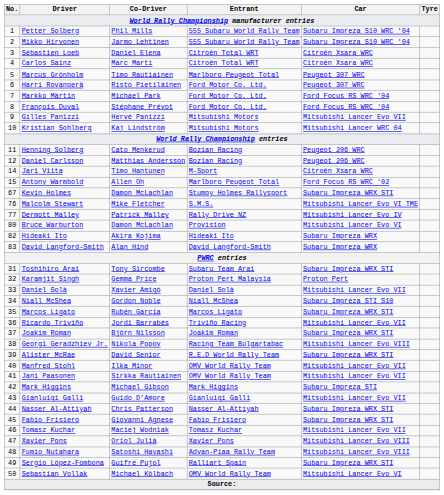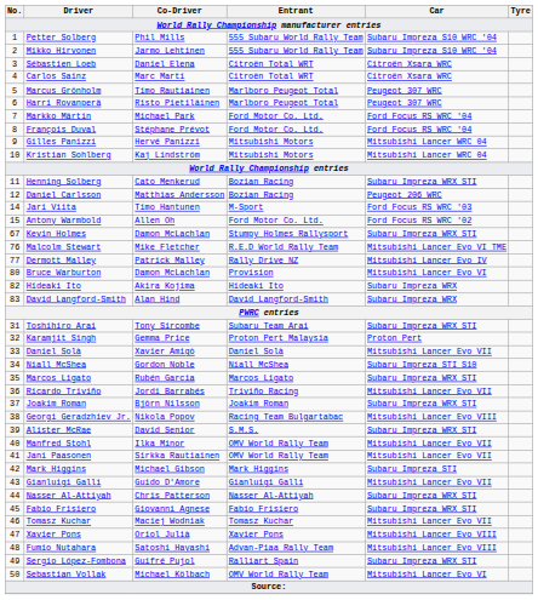Harri Rovanperä | Entrant: Ford Motor Co. Ltd. -> Marlboro Peugeot Total
Gilles Panizzi | Car: Mitsubishi Lancer Evo VII -> Mitsubishi Lancer WRC 04
Henning Solberg | Car: Peugeot 206 WRC -> Subaru Impreza WRX STI
Jari Viita | Car: Citroën Xsara WRC -> Ford Focus RS WRC '03
Antony Warmbold | Entrant: Marlboro Peugeot Total -> Ford Motor Co. Ltd.
Malcolm Stewart | Entrant: S.M.S. -> R.E.D World Rally Team
Alister McRae | Entrant: R.E.D World Rally Team -> S.M.S.
